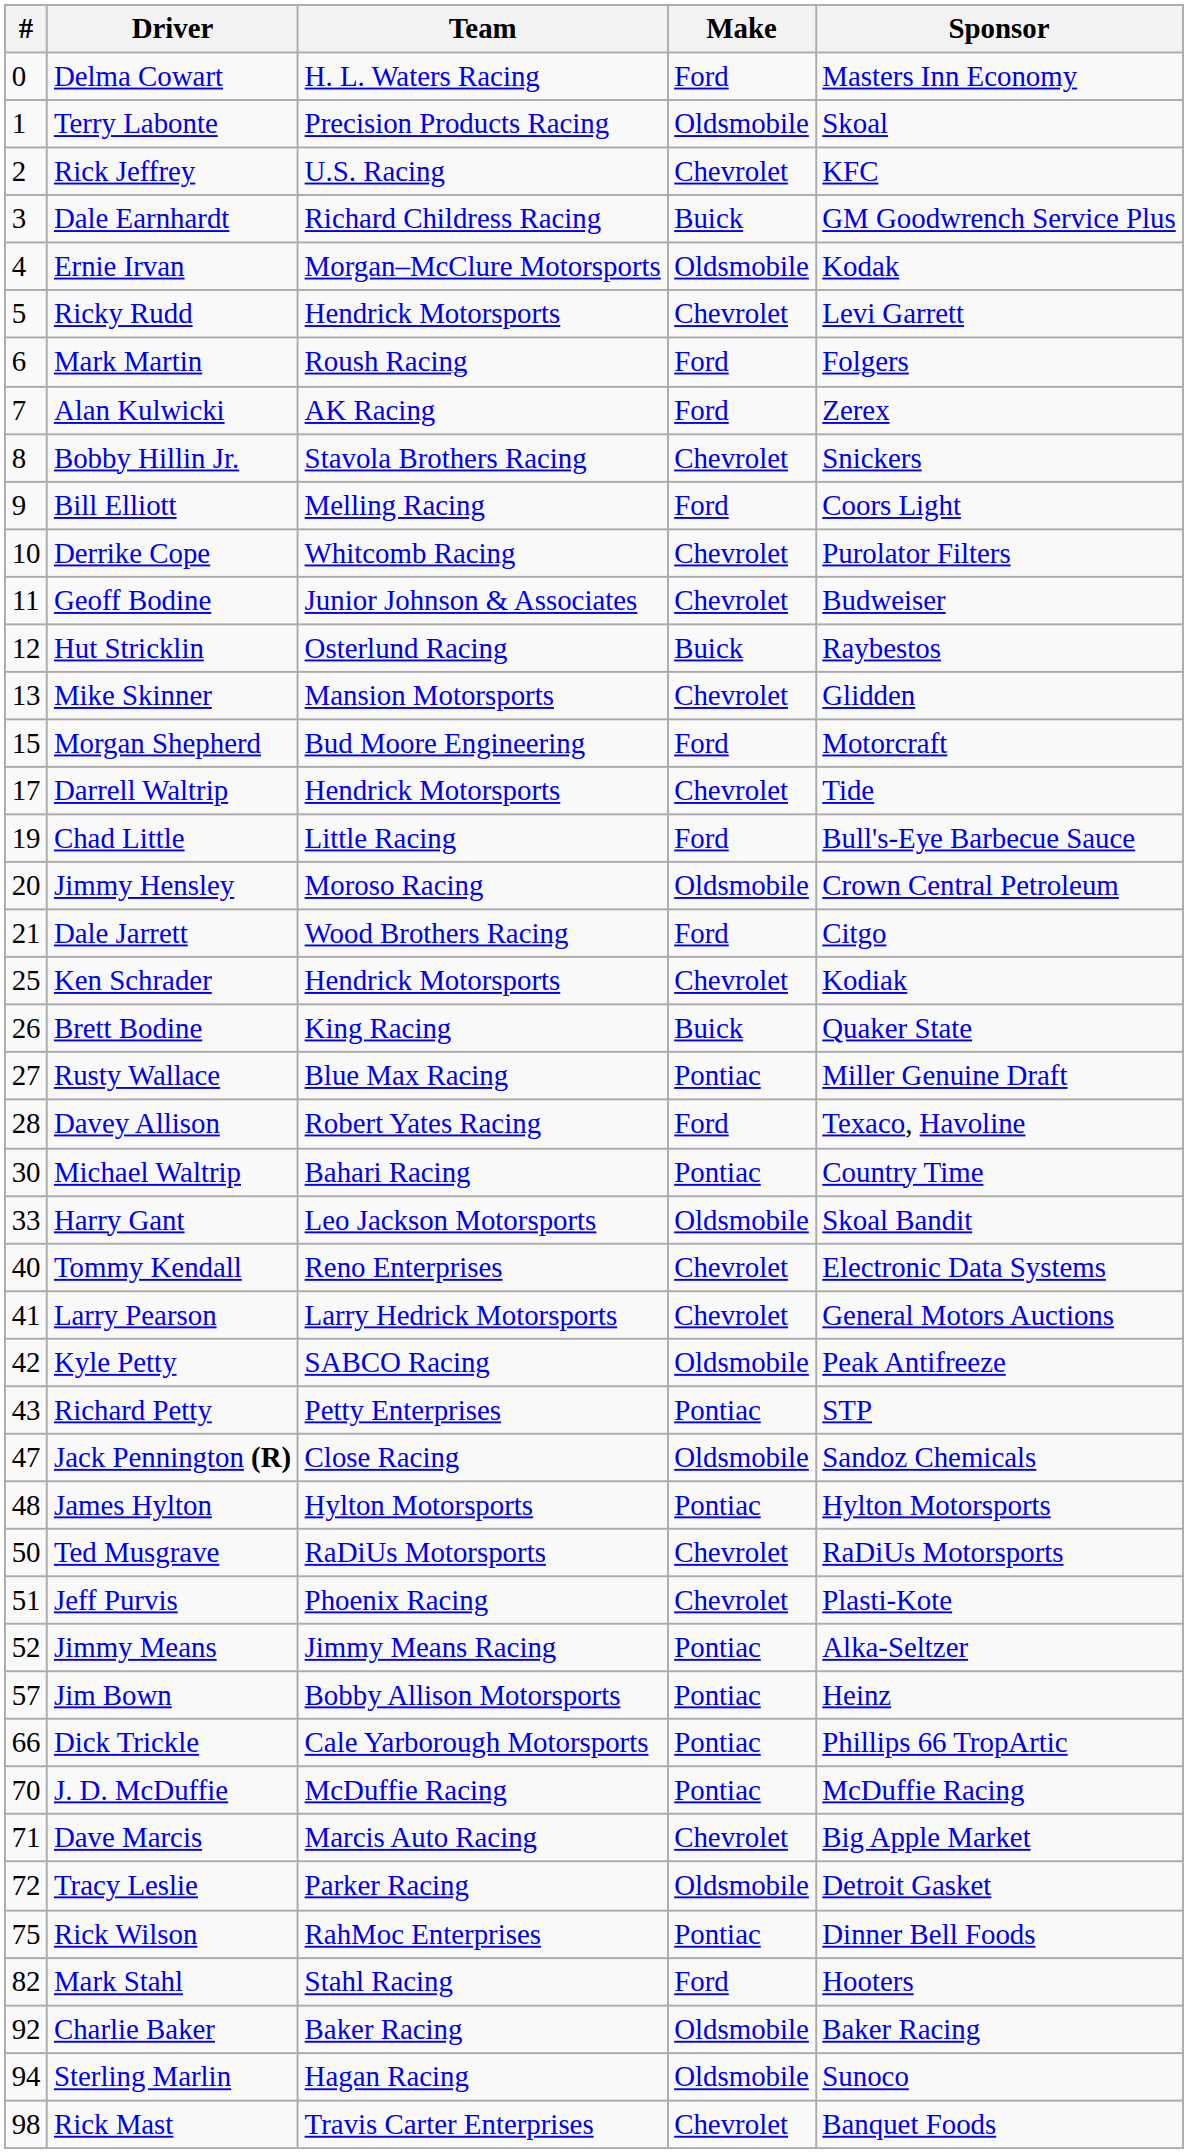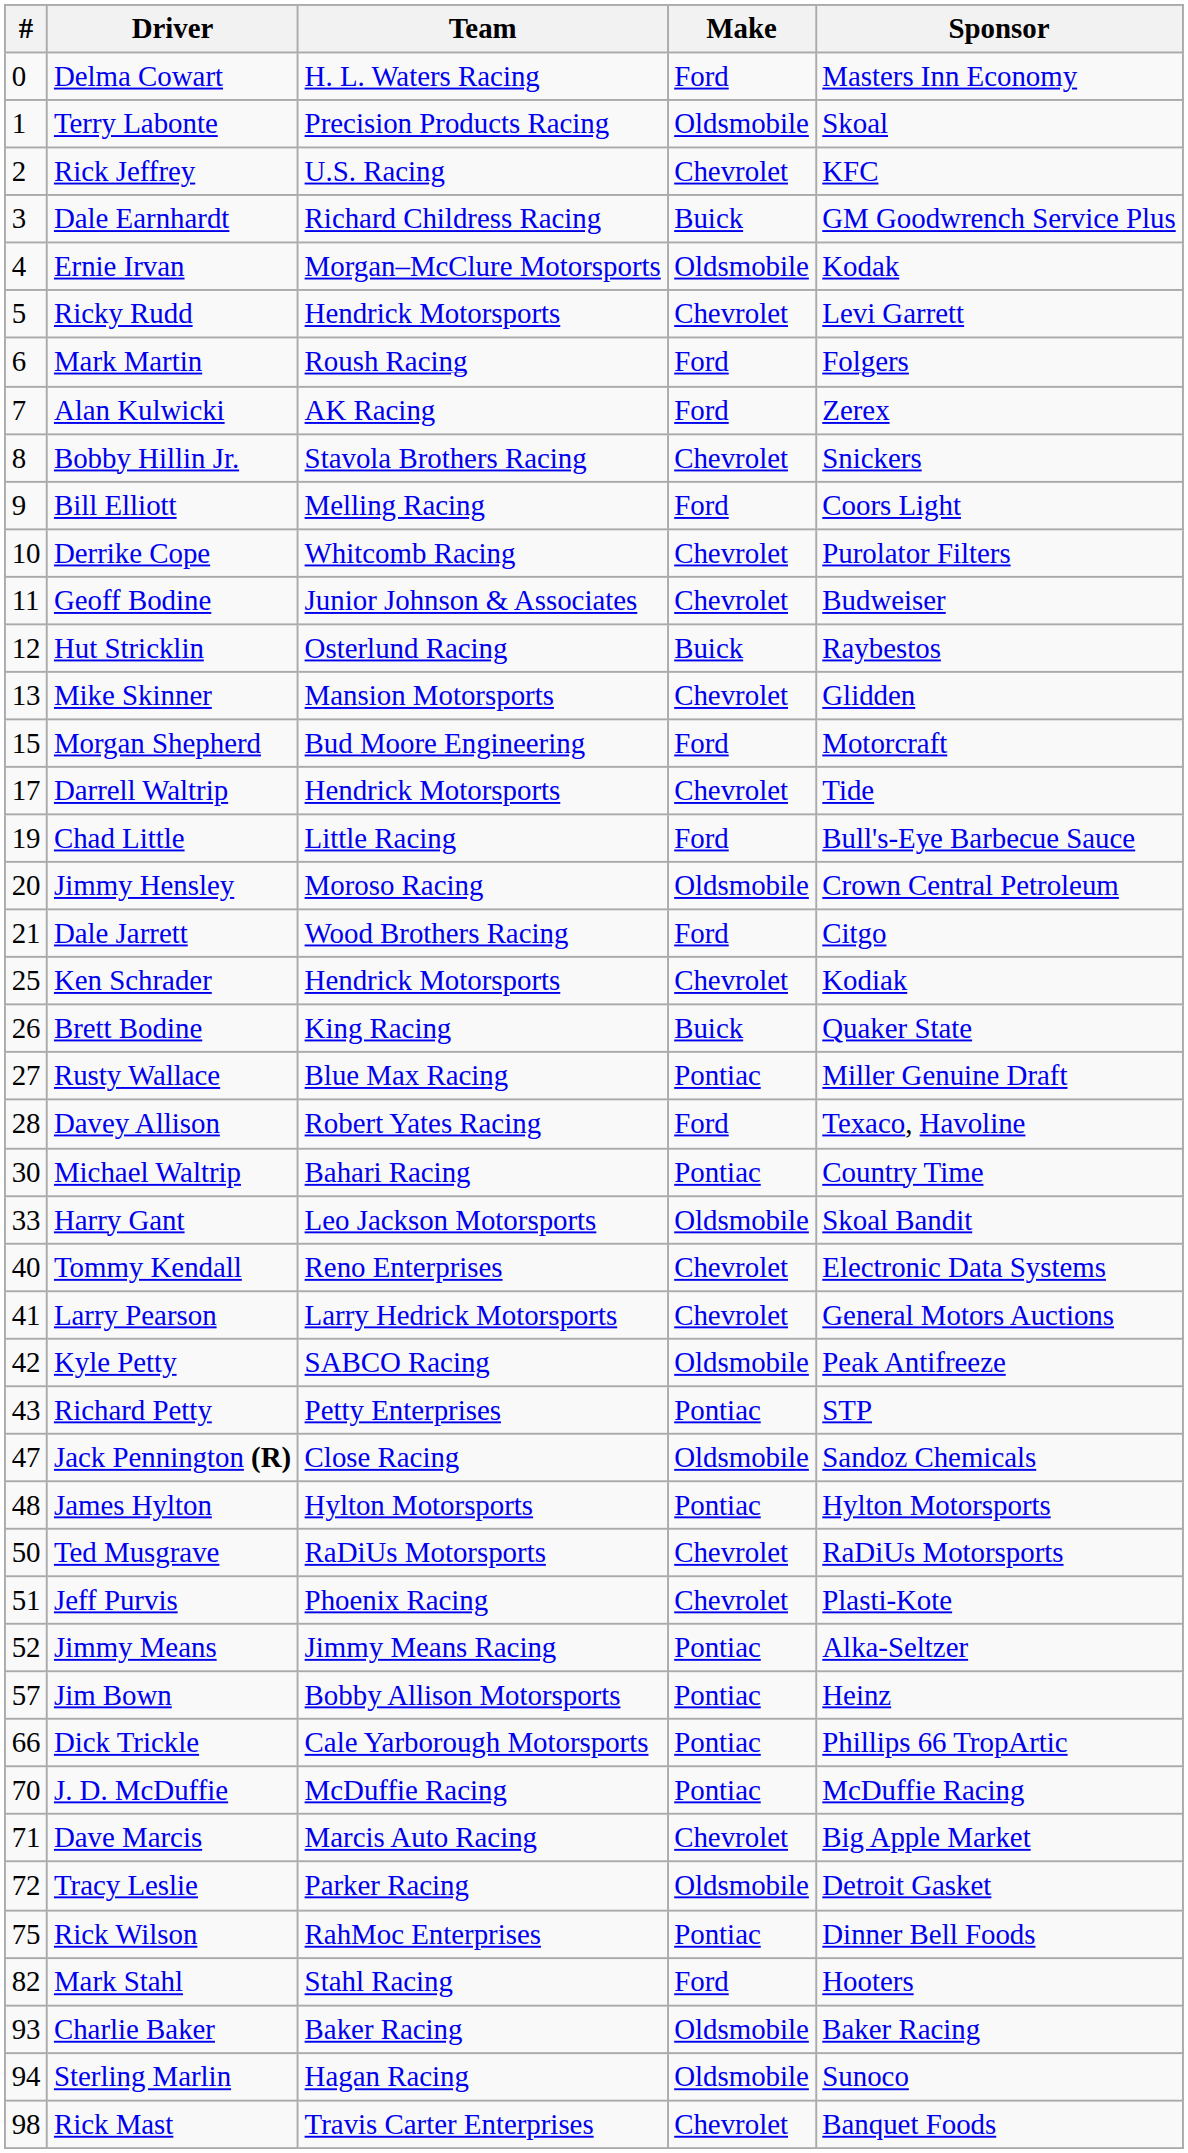Charlie Baker | #: 92 -> 93
